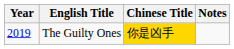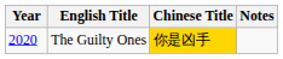The Guilty Ones | Year: 2019 -> 2020
